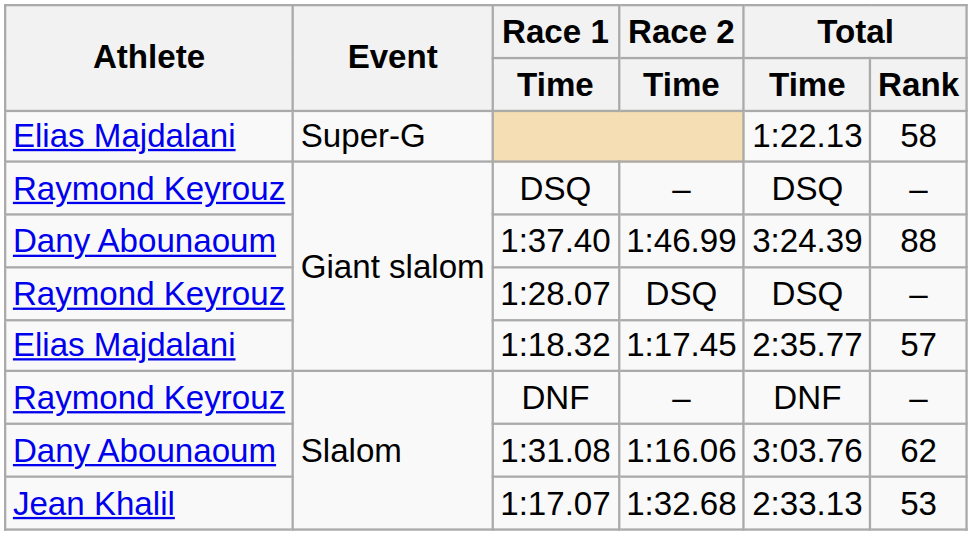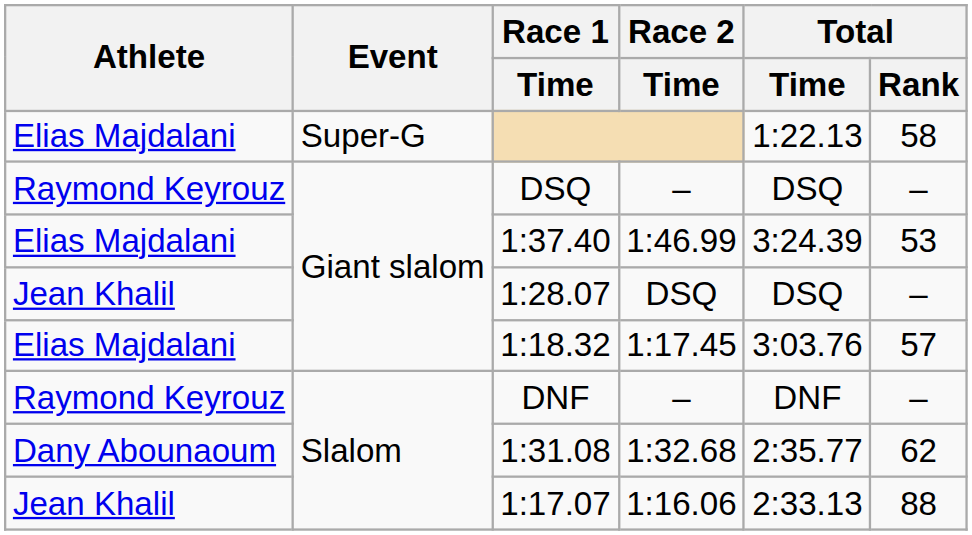1:37.40 | Athlete: Dany Abounaoum -> Elias Majdalani
1:37.40 | Total / Rank: 88 -> 53
1:28.07 | Athlete: Raymond Keyrouz -> Jean Khalil
1:18.32 | Total / Time: 2:35.77 -> 3:03.76
1:31.08 | Race 2 / Time: 1:16.06 -> 1:32.68
1:31.08 | Total / Time: 3:03.76 -> 2:35.77
1:17.07 | Race 2 / Time: 1:32.68 -> 1:16.06
1:17.07 | Total / Rank: 53 -> 88
